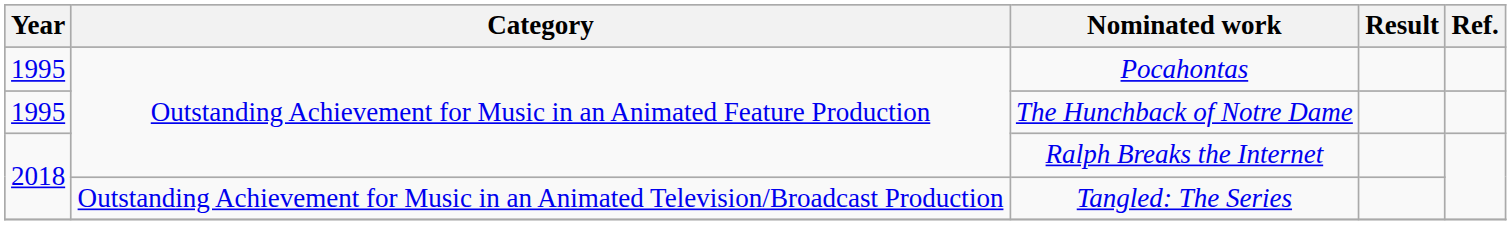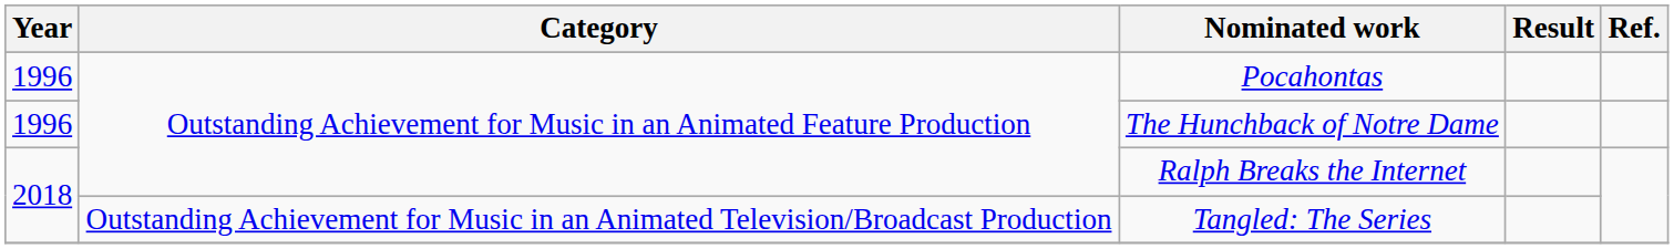Pocahontas | Year: 1995 -> 1996
The Hunchback of Notre Dame | Year: 1995 -> 1996
